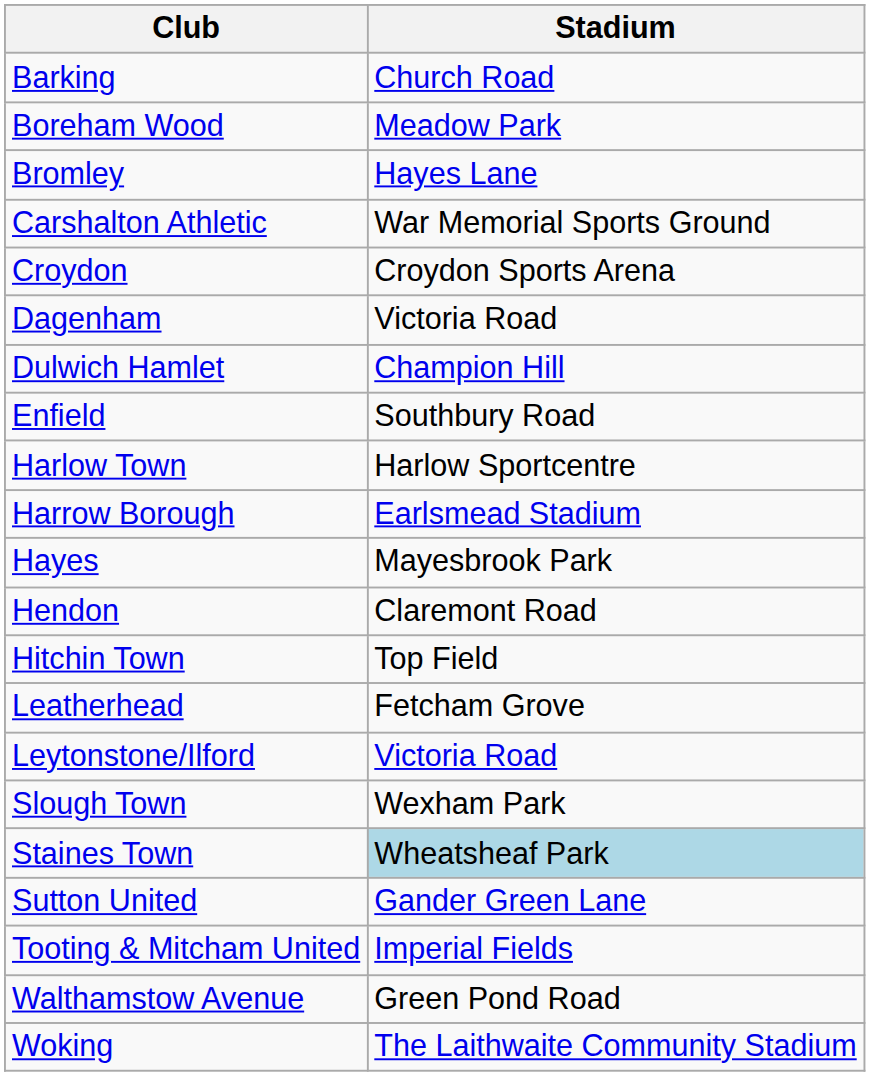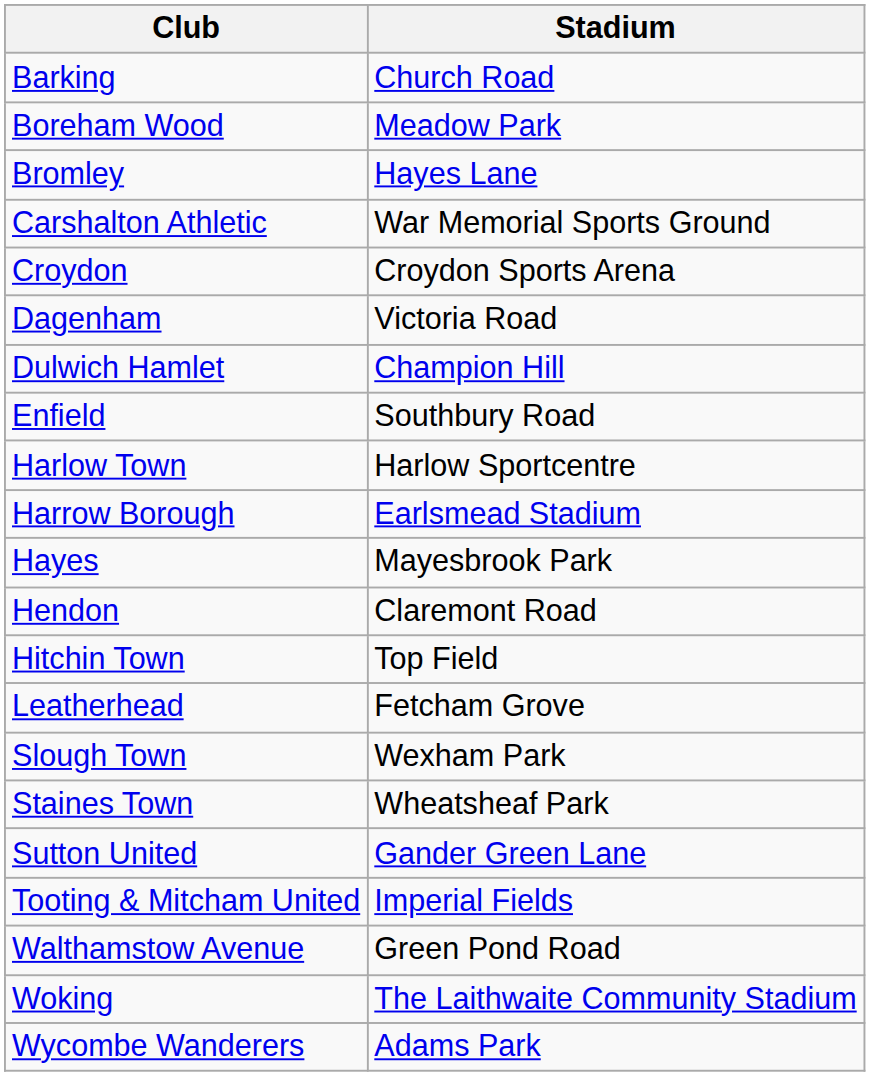- row: Leytonstone/Ilford | Victoria Road
Staines Town | Stadium: lightblue background -> no background
+ row: Wycombe Wanderers | Adams Park
